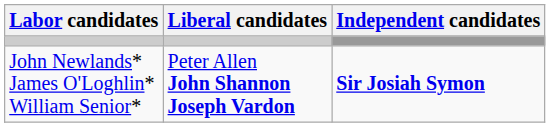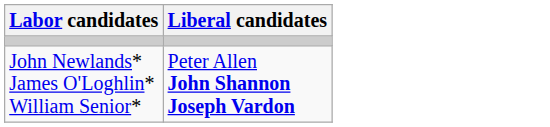- column: Independent candidates | Sir Josiah Symon
